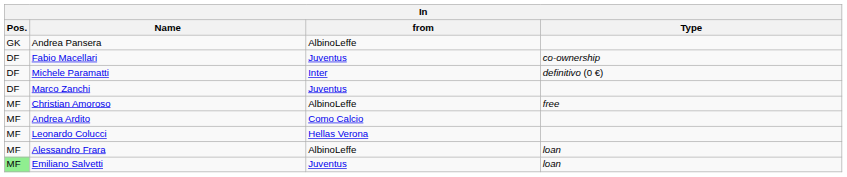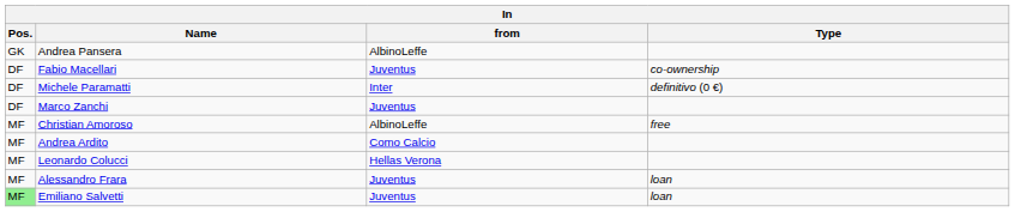Alessandro Frara | from: AlbinoLeffe -> Juventus
